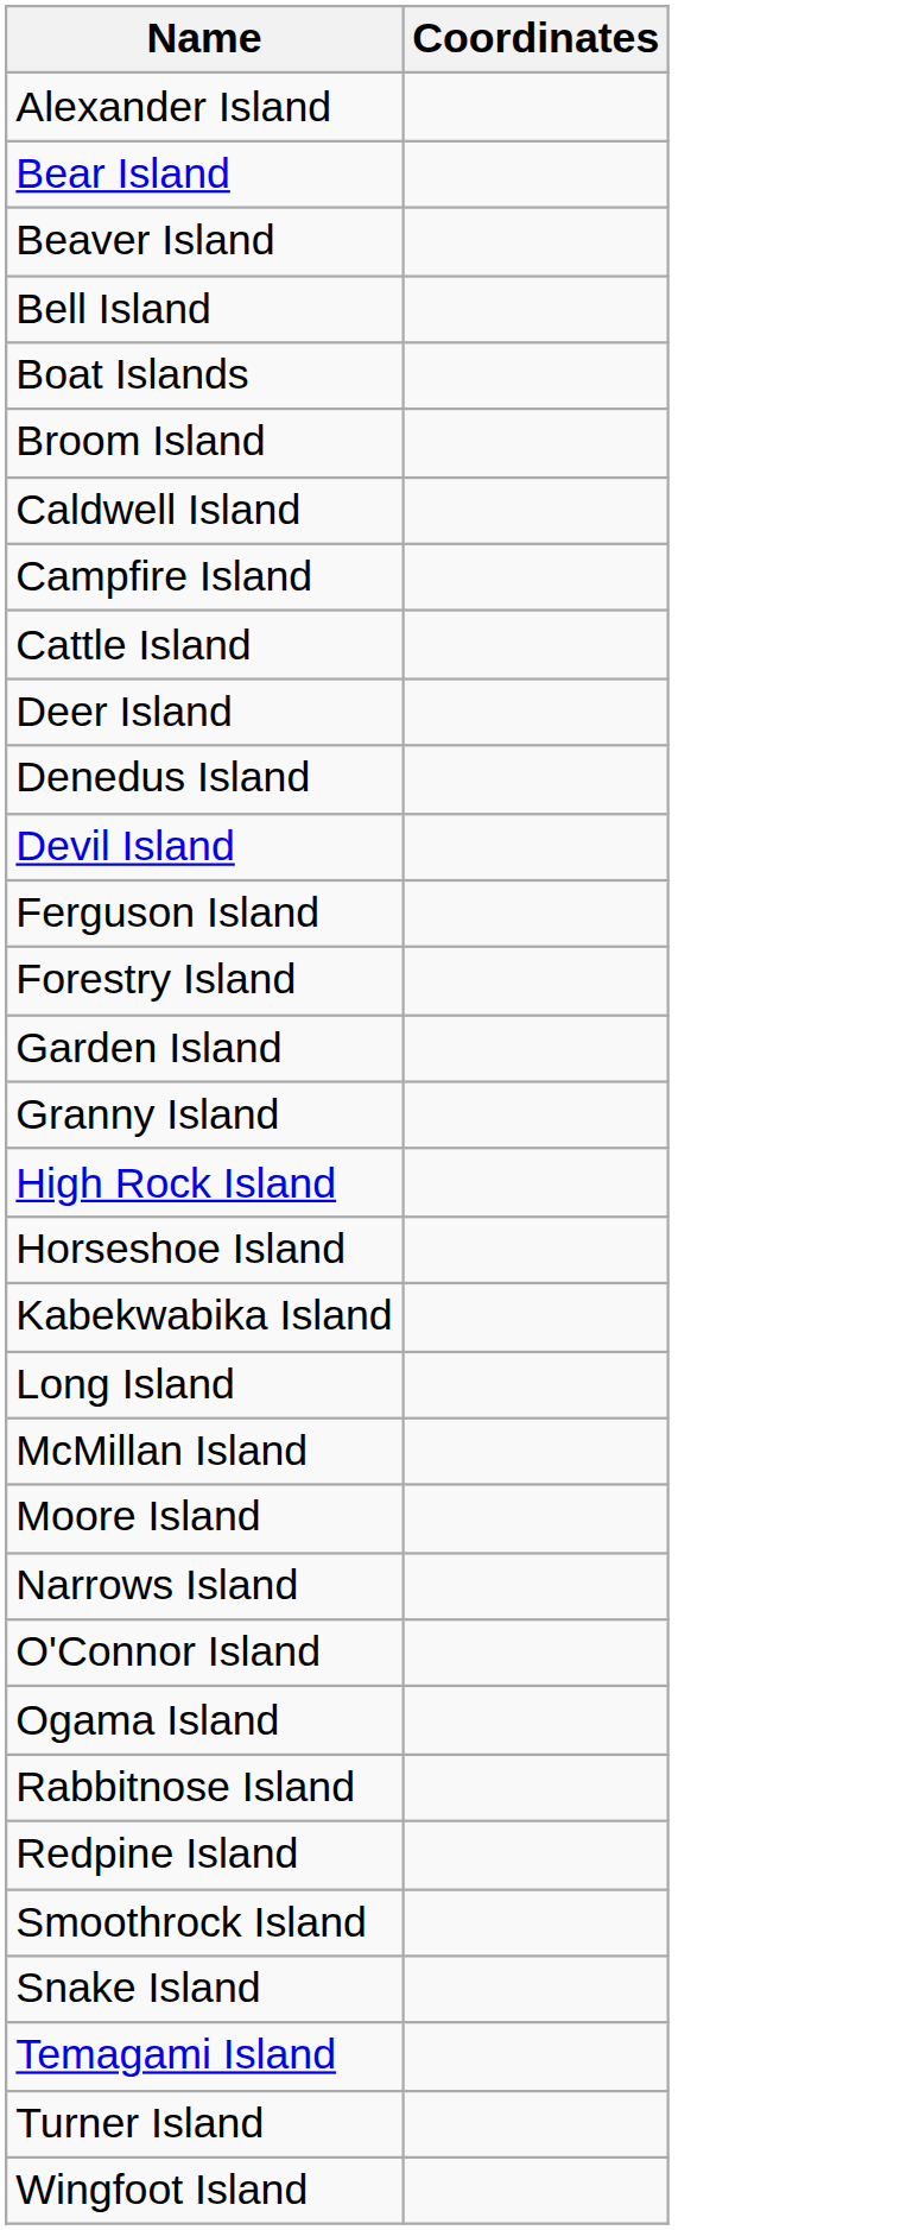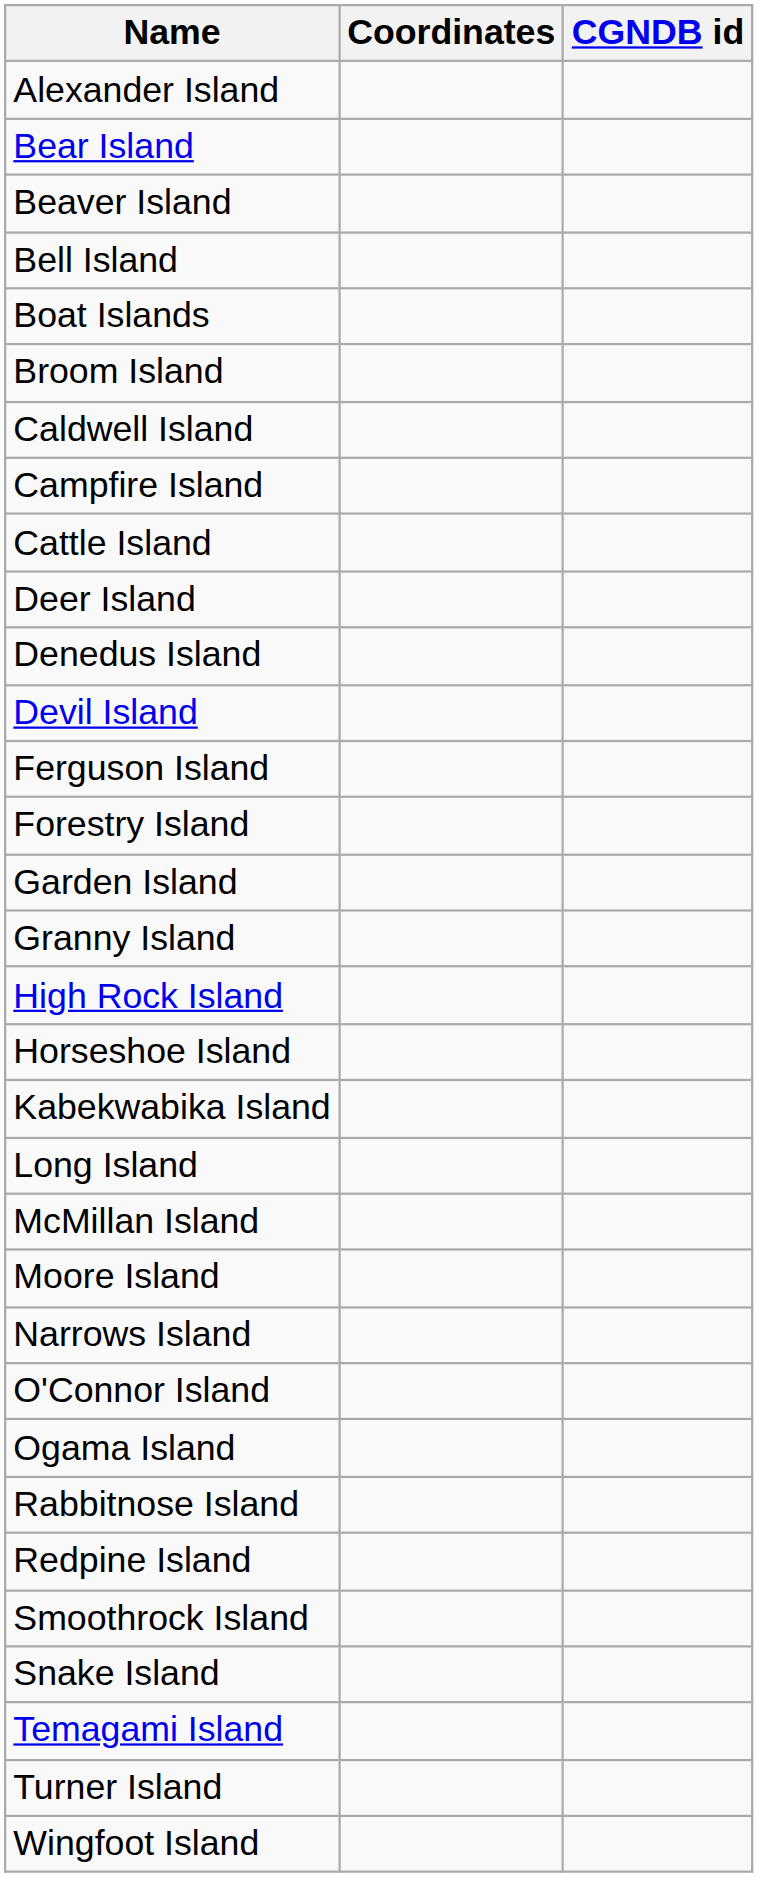+ column: CGNDB id
